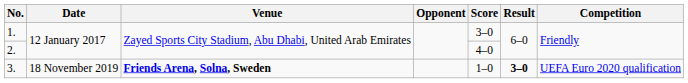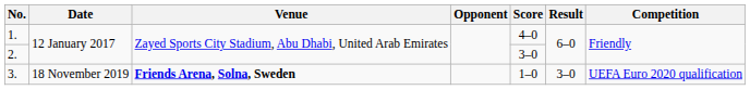1. | Score: 3–0 -> 4–0
2. | Score: 4–0 -> 3–0
3. | Result: bold -> normal
